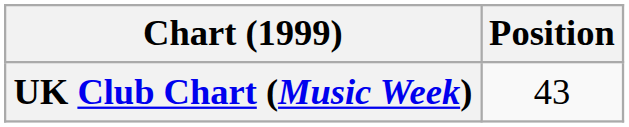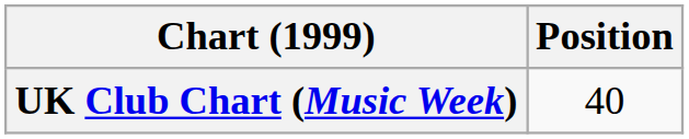UK Club Chart (Music Week) | Position: 43 -> 40
